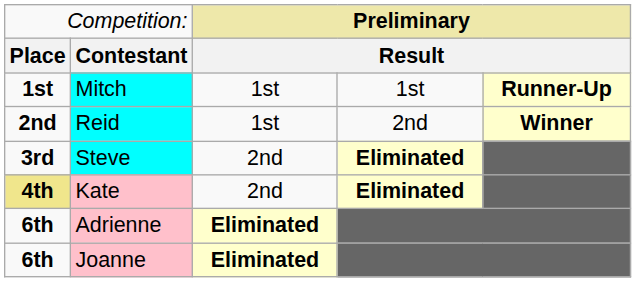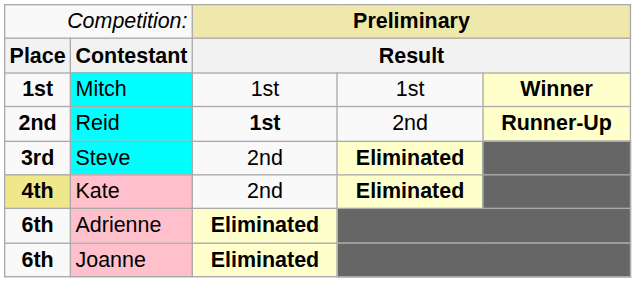Mitch | column 5: Runner-Up -> Winner
Reid | column 3: normal -> bold
Reid | column 5: Winner -> Runner-Up
